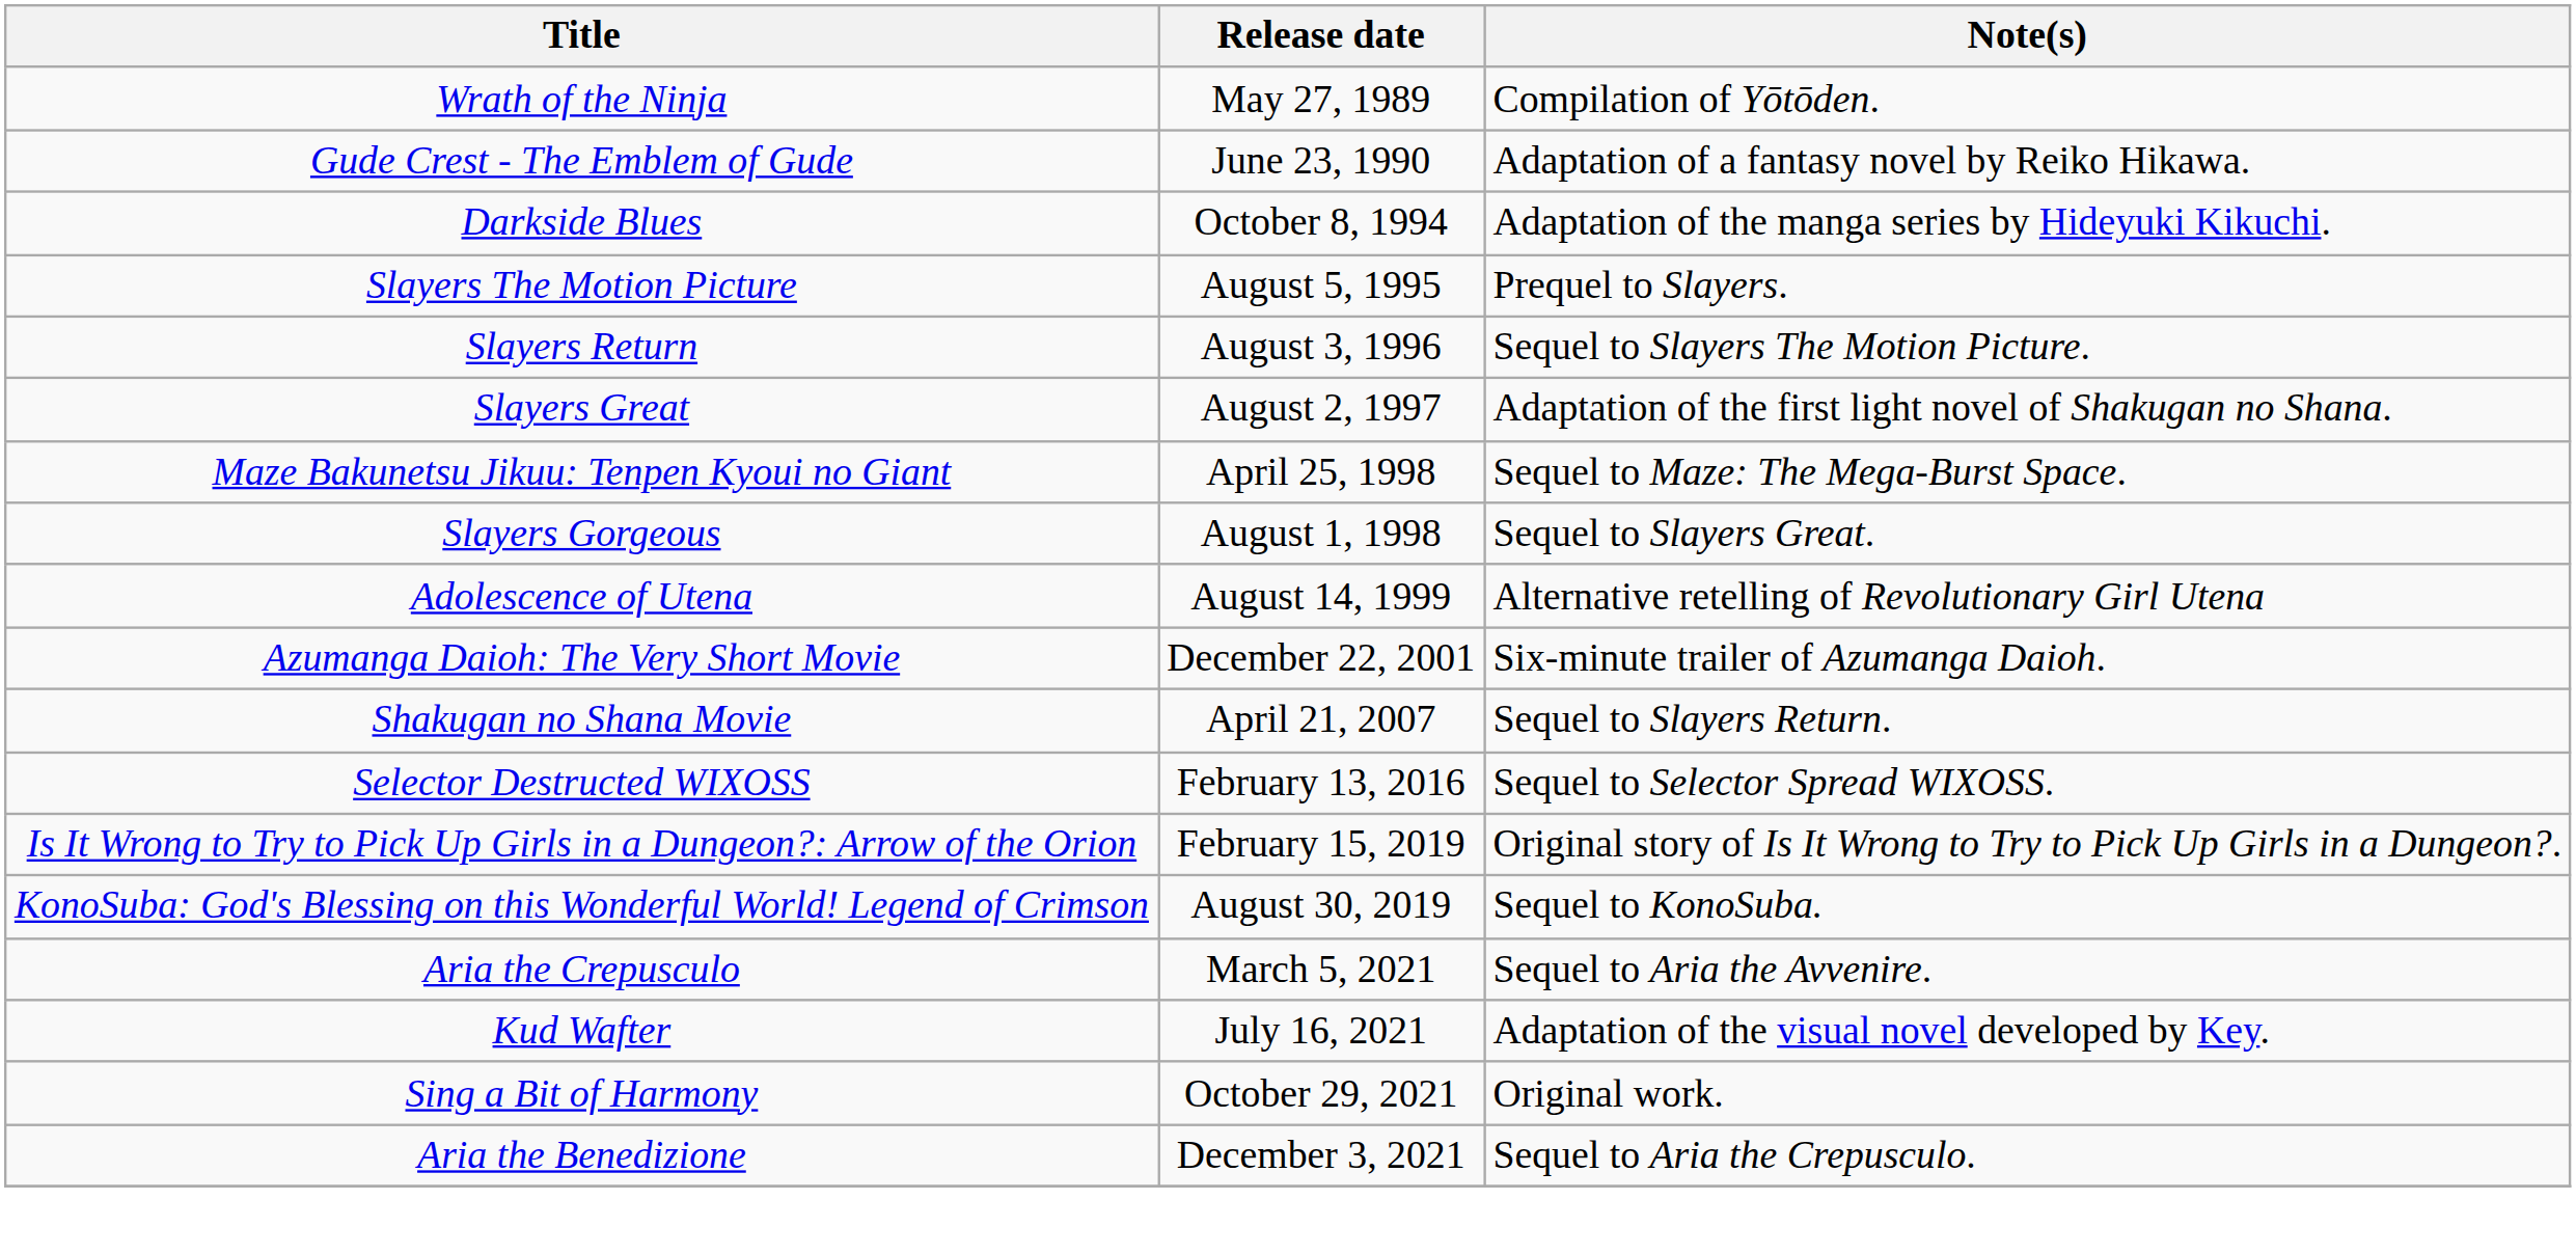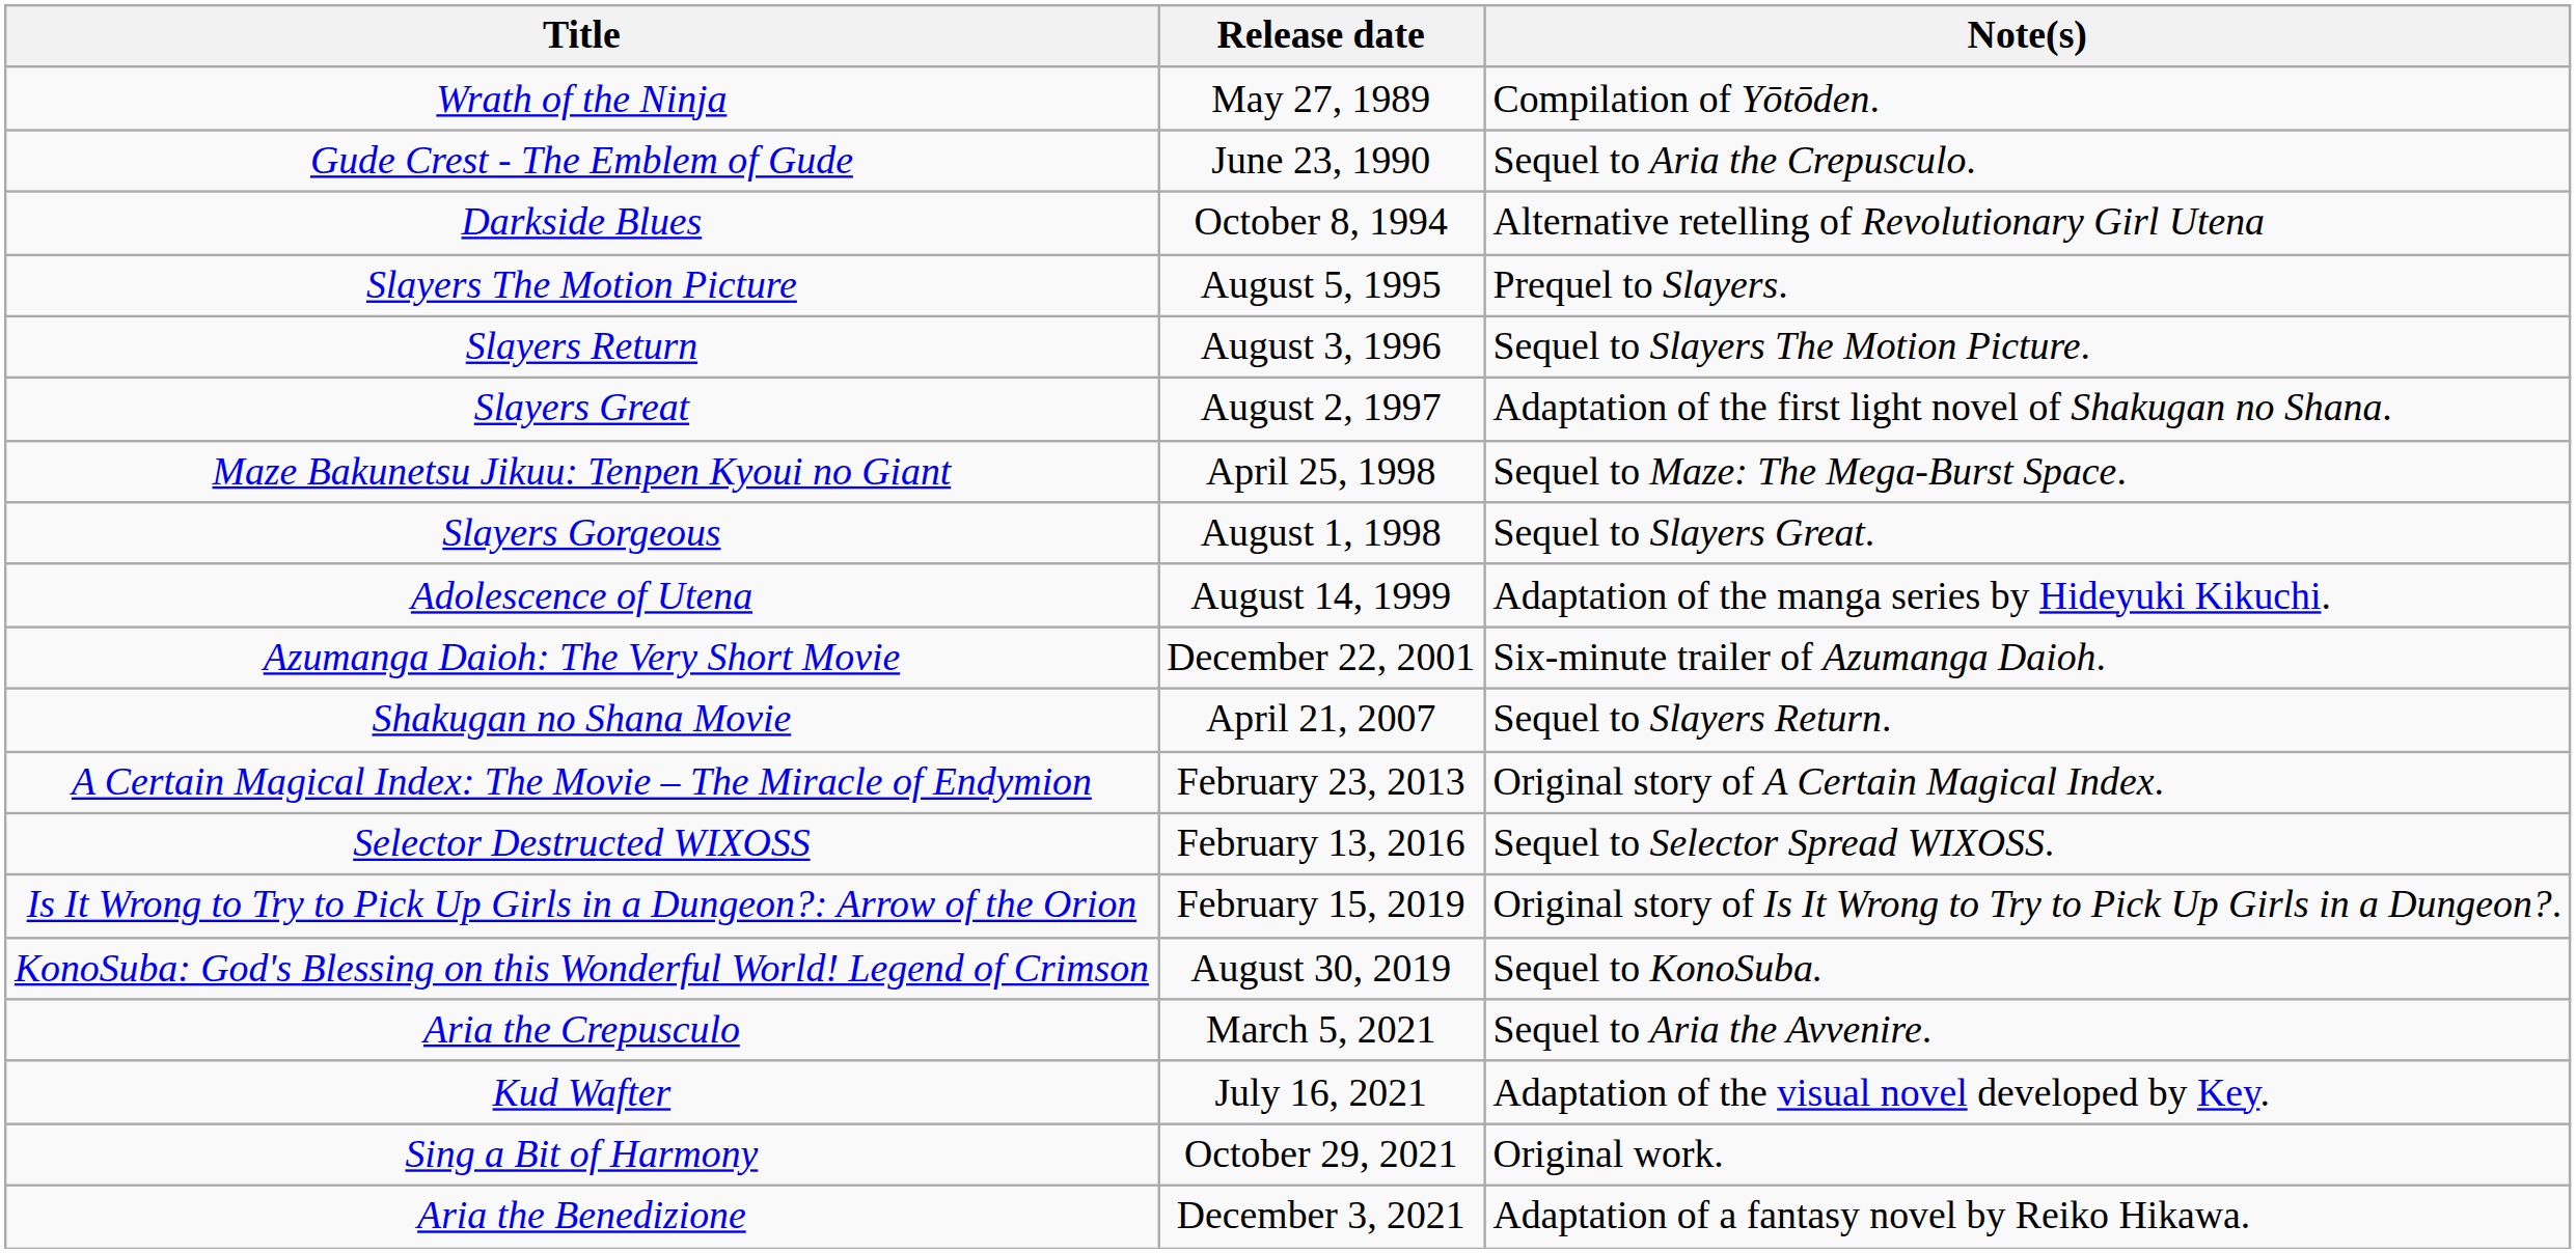Gude Crest - The Emblem of Gude | Note(s): Adaptation of a fantasy novel by Reiko Hikawa. -> Sequel to Aria the Crepusculo.
Darkside Blues | Note(s): Adaptation of the manga series by Hideyuki Kikuchi. -> Alternative retelling of Revolutionary Girl Utena
Adolescence of Utena | Note(s): Alternative retelling of Revolutionary Girl Utena -> Adaptation of the manga series by Hideyuki Kikuchi.
+ row: A Certain Magical Index: The Movie – The Miracle of Endymion | February 23, 2013 | Original story of A Certain Magical Index.
Aria the Benedizione | Note(s): Sequel to Aria the Crepusculo. -> Adaptation of a fantasy novel by Reiko Hikawa.
